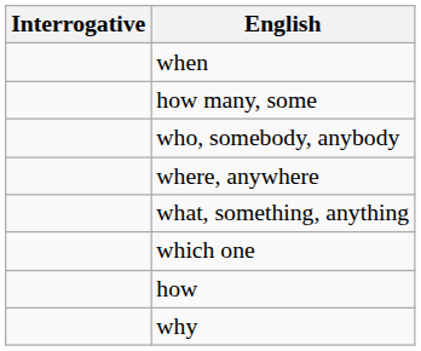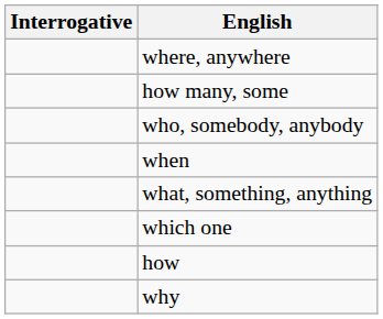rows swapped: where, anywhere <-> when
